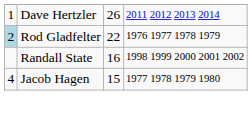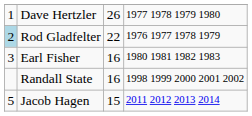Dave Hertzler | column 4: 2011 2012 2013 2014 -> 1977 1978 1979 1980
+ row: 3 | Earl Fisher | 16 | 1980 1981 1982 1983
Jacob Hagen | column 1: 4 -> 5
Jacob Hagen | column 4: 1977 1978 1979 1980 -> 2011 2012 2013 2014
